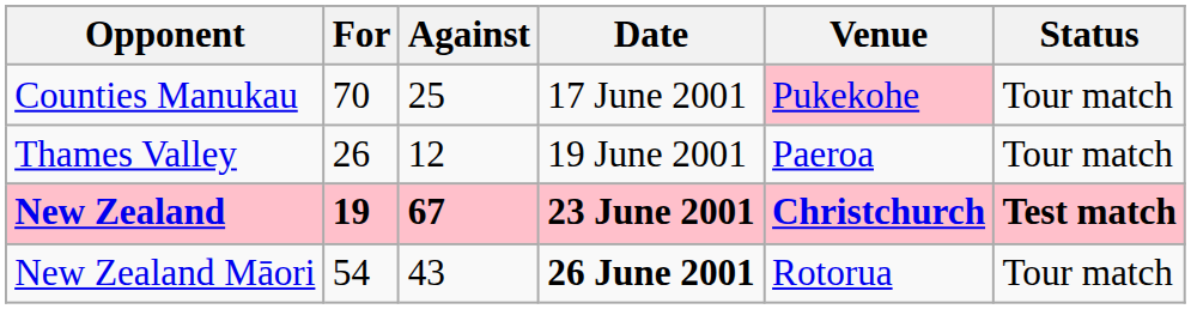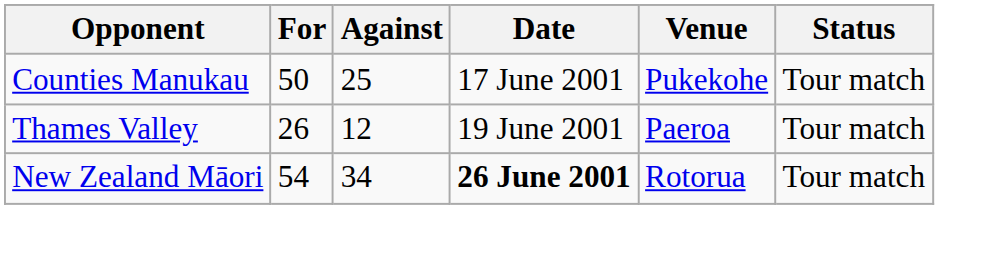Counties Manukau | For: 70 -> 50
Counties Manukau | Venue: pink background -> no background
- row: New Zealand | 19 | 67 | 23 June 2001 | Christchurch | Test match
New Zealand Māori | Against: 43 -> 34
